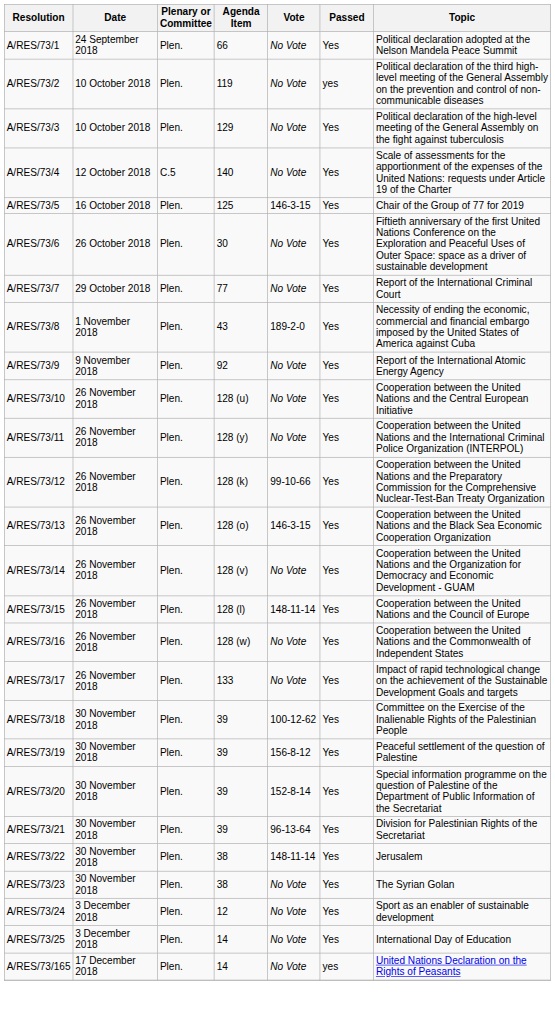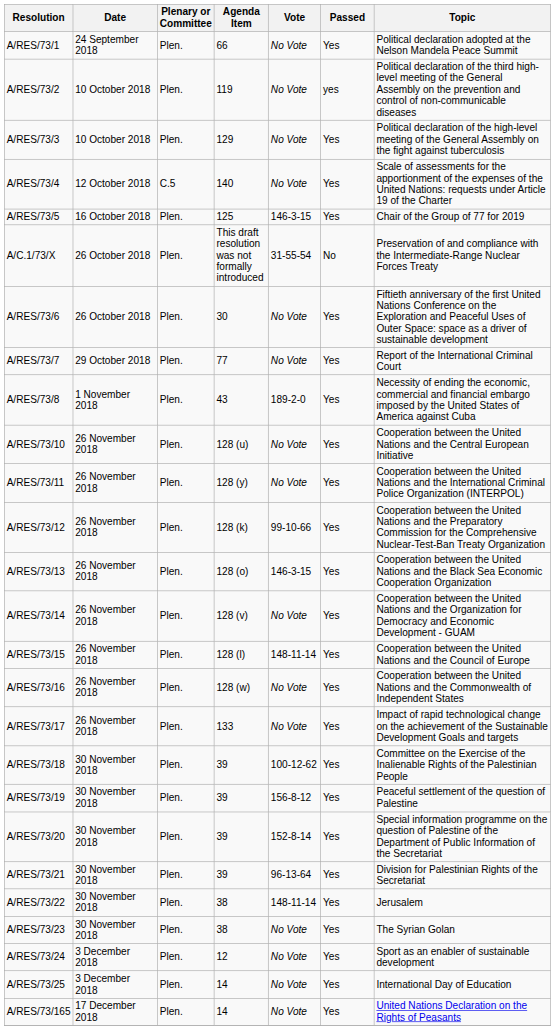+ row: A/C.1/73/X | 26 October 2018 | Plen. | This draft resolution was not formally introduced | 31-55-54 | No | Preservation of and compliance with the Intermediate-Range Nuclear Forces Treaty
- row: A/RES/73/9 | 9 November 2018 | Plen. | 92 | No Vote | Yes | Report of the International Atomic Energy Agency
A/RES/73/165 | Passed: yes -> Yes
